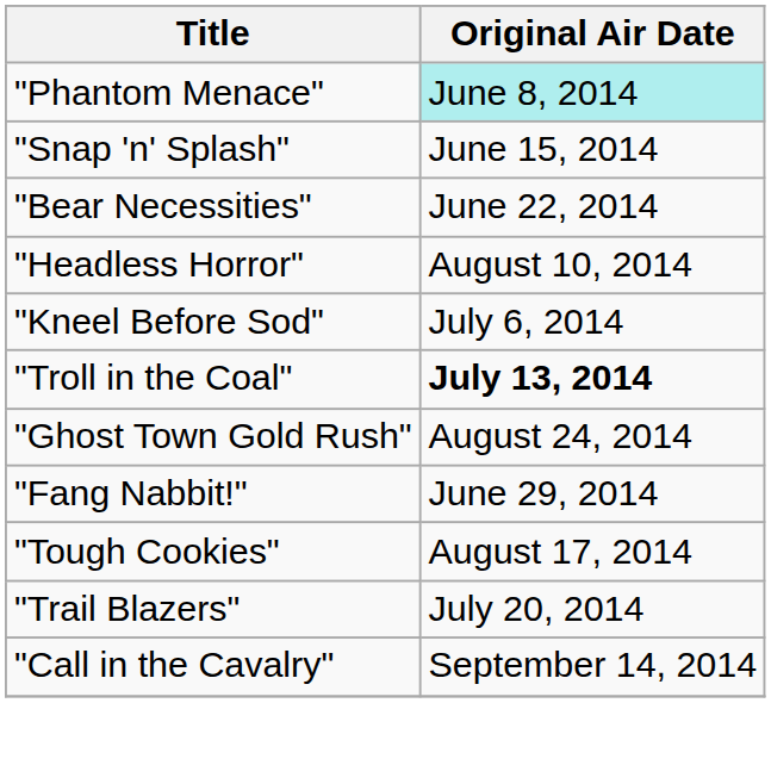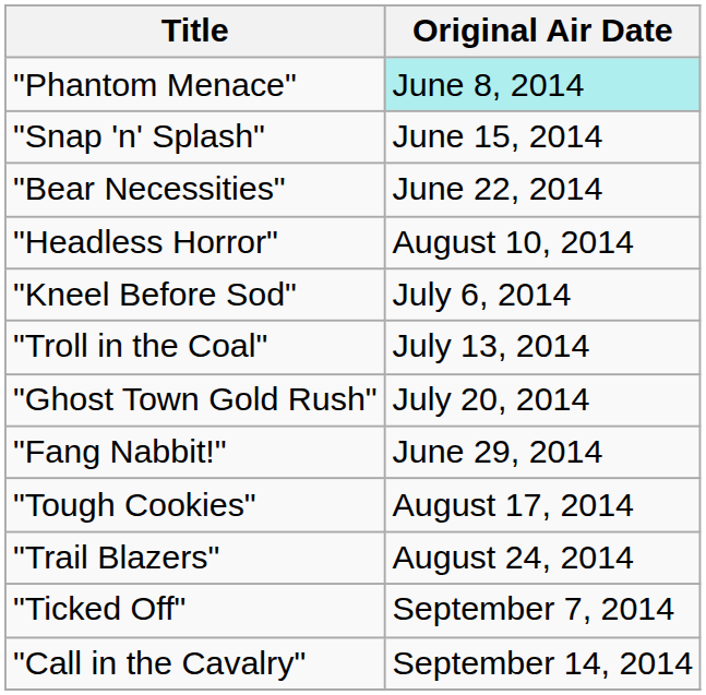"Troll in the Coal" | Original Air Date: bold -> normal
"Ghost Town Gold Rush" | Original Air Date: August 24, 2014 -> July 20, 2014
"Trail Blazers" | Original Air Date: July 20, 2014 -> August 24, 2014
+ row: "Ticked Off" | September 7, 2014
